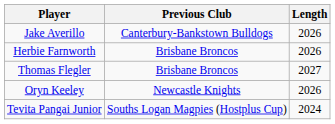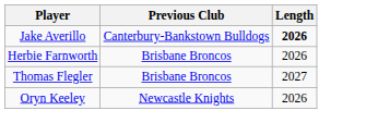Jake Averillo | Length: normal -> bold
- row: Tevita Pangai Junior | Souths Logan Magpies (Hostplus Cup) | 2024
